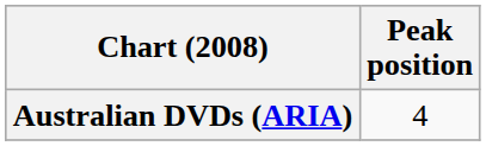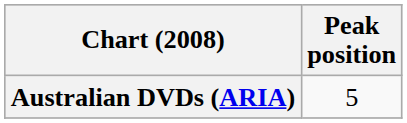Australian DVDs (ARIA) | Peak position: 4 -> 5
